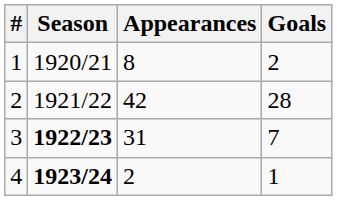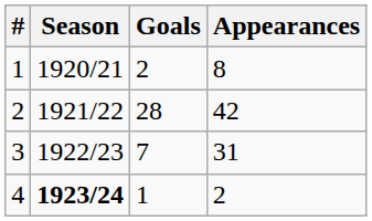columns swapped: Appearances <-> Goals
3 | Season: bold -> normal
